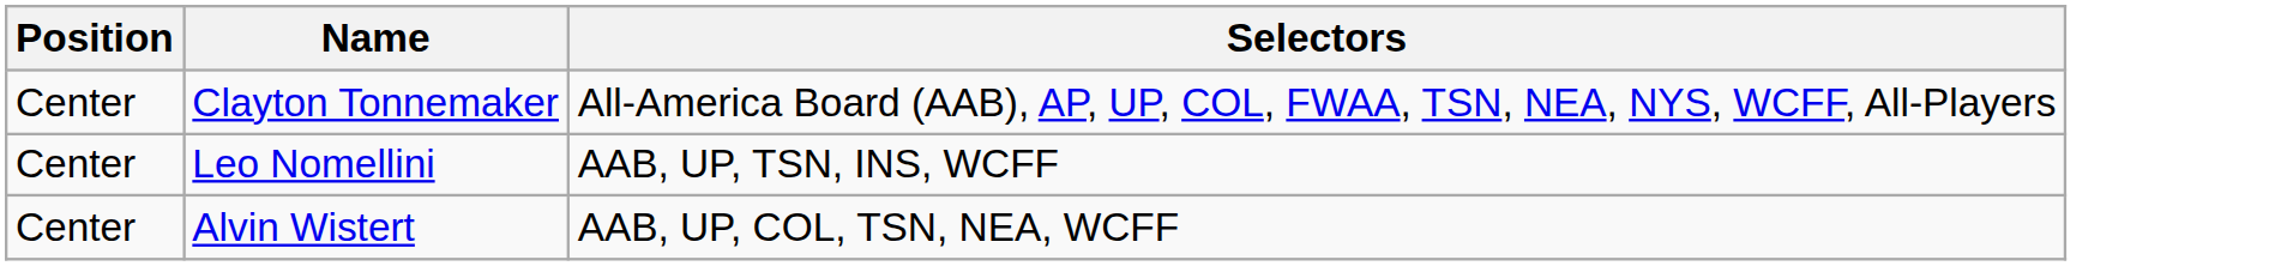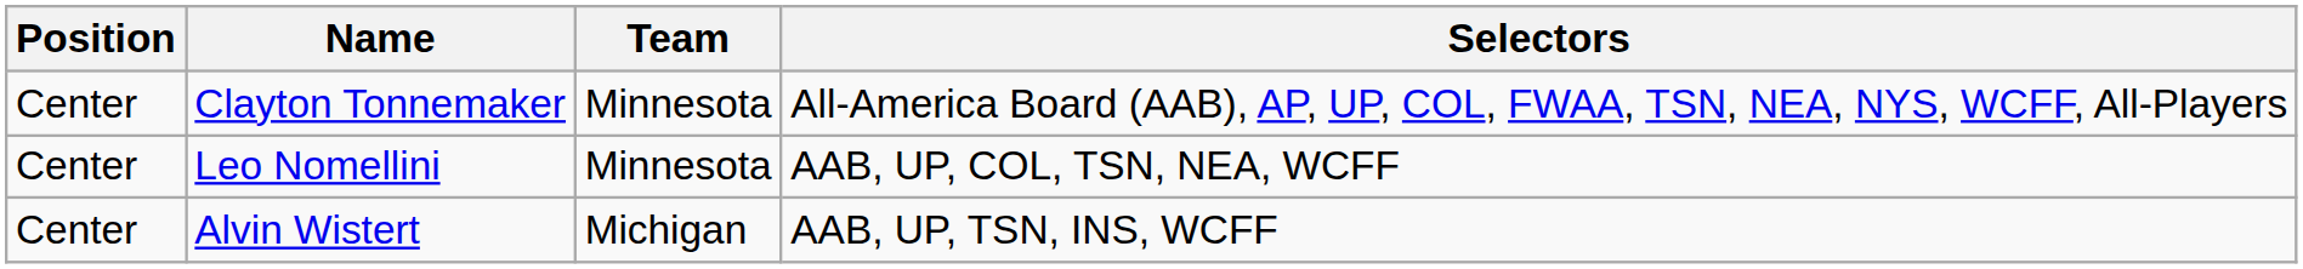+ column: Team | Minnesota | Minnesota | Michigan
Leo Nomellini | Selectors: AAB, UP, TSN, INS, WCFF -> AAB, UP, COL, TSN, NEA, WCFF
Alvin Wistert | Selectors: AAB, UP, COL, TSN, NEA, WCFF -> AAB, UP, TSN, INS, WCFF
